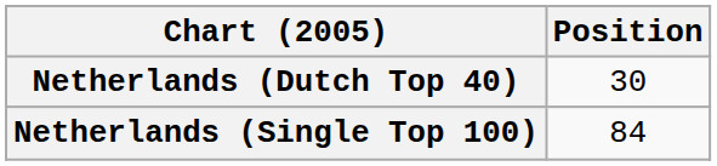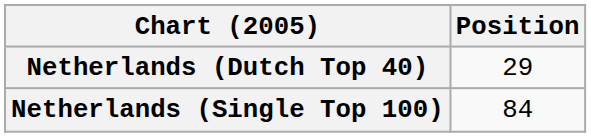Netherlands (Dutch Top 40) | Position: 30 -> 29
